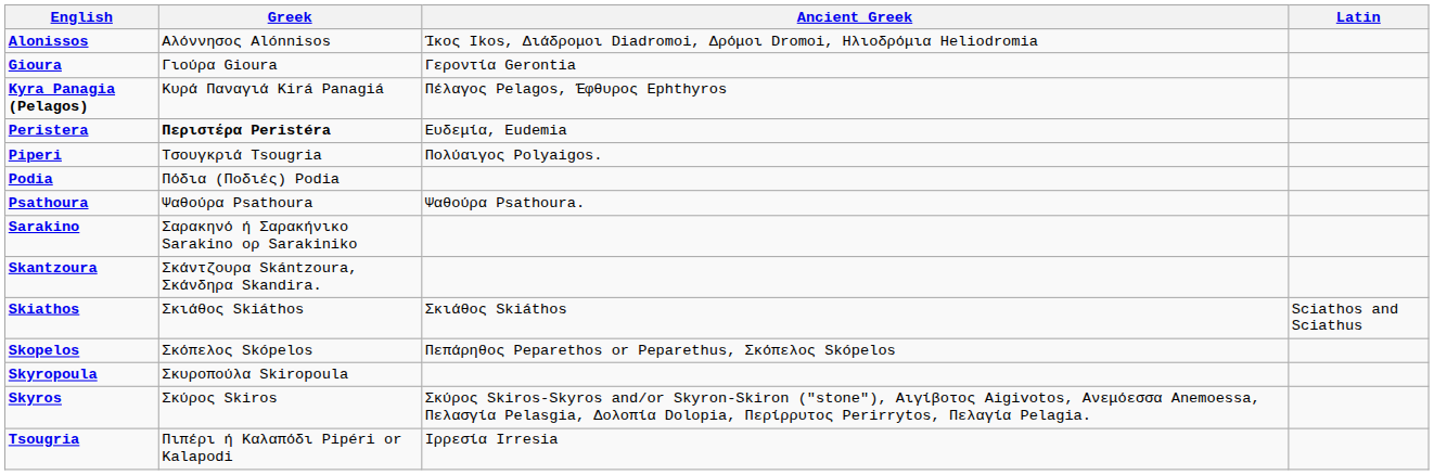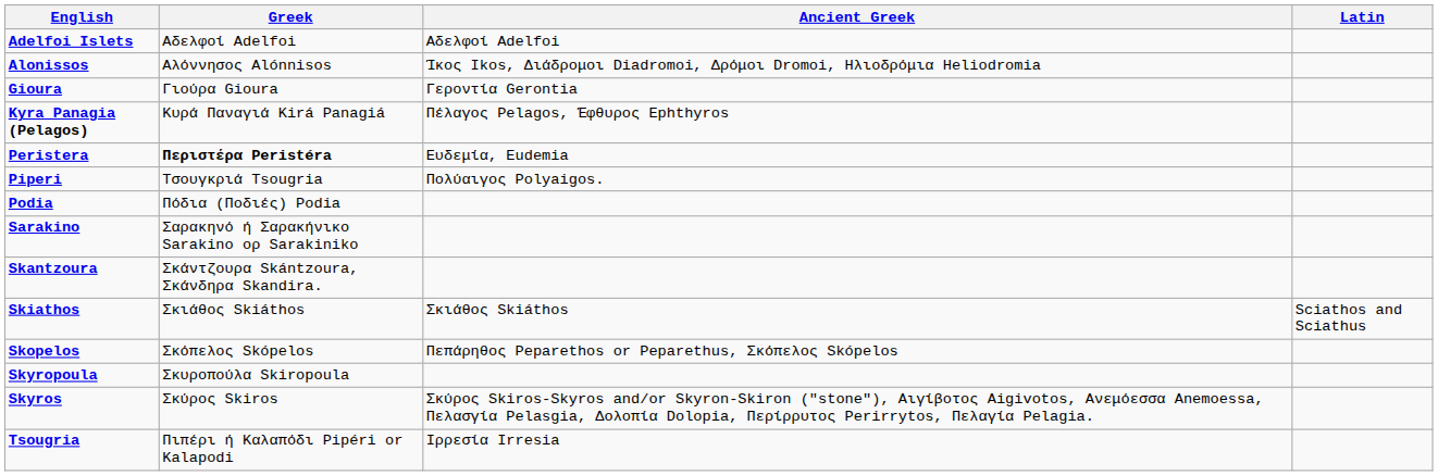+ row: Adelfoi Islets | Αδελφοί Adelfoi | Αδελφοί Adelfoi
- row: Psathoura | Ψαθούρα Psathoura | Ψαθούρα Psathoura.
